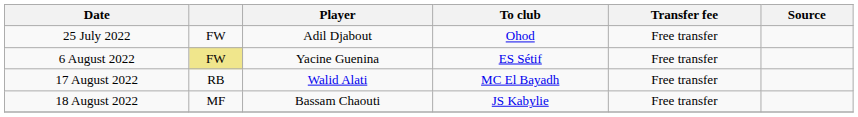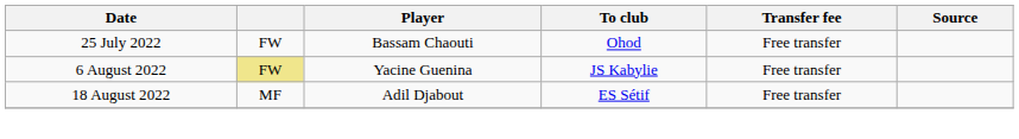25 July 2022 | Player: Adil Djabout -> Bassam Chaouti
6 August 2022 | To club: ES Sétif -> JS Kabylie
- row: 17 August 2022 | RB | Walid Alati | MC El Bayadh | Free transfer
18 August 2022 | Player: Bassam Chaouti -> Adil Djabout
18 August 2022 | To club: JS Kabylie -> ES Sétif
